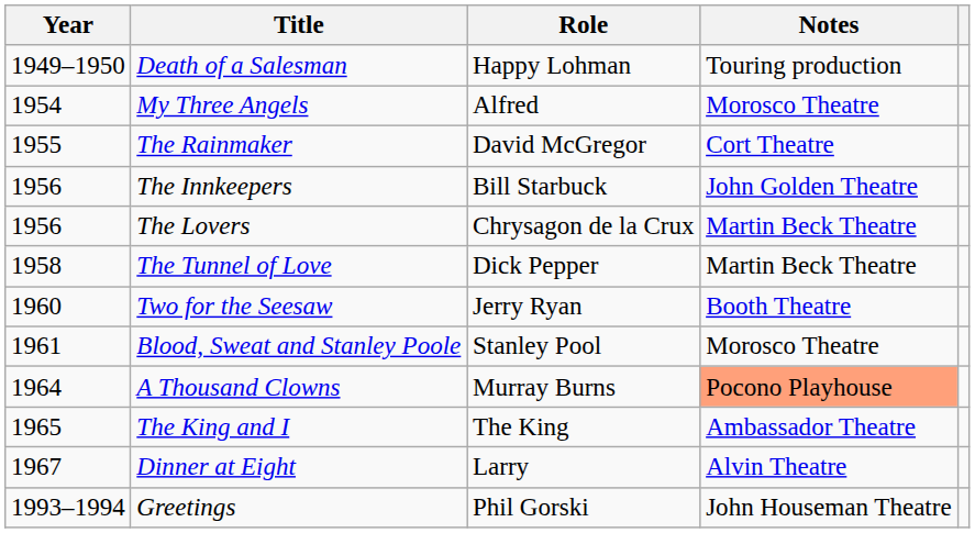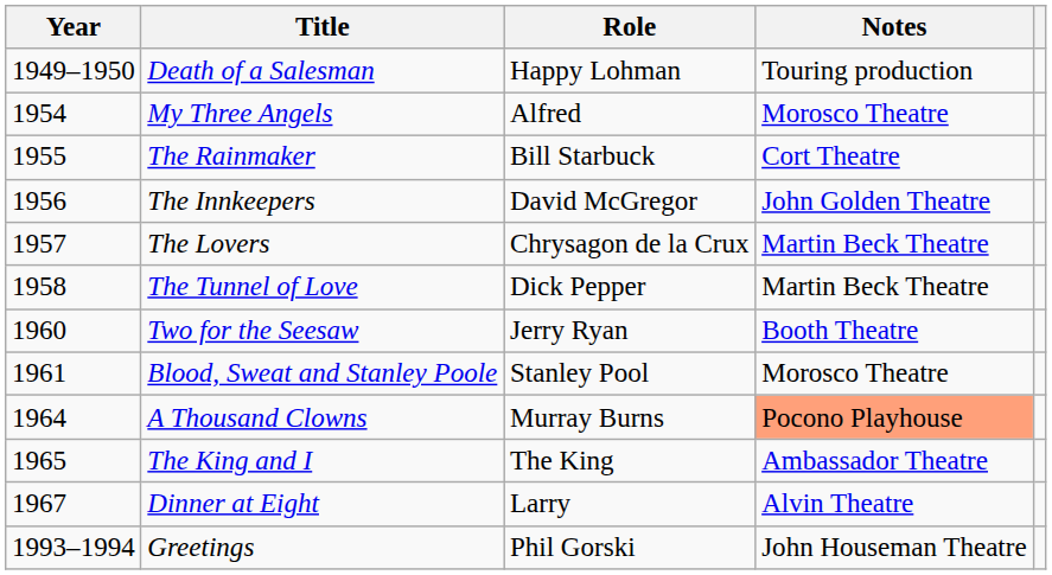The Rainmaker | Role: David McGregor -> Bill Starbuck
The Innkeepers | Role: Bill Starbuck -> David McGregor
The Lovers | Year: 1956 -> 1957
